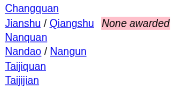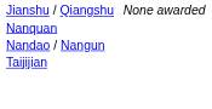- row: Changquan
Jianshu / Qiangshu | column 4: pink background -> no background
- row: Taijiquan
